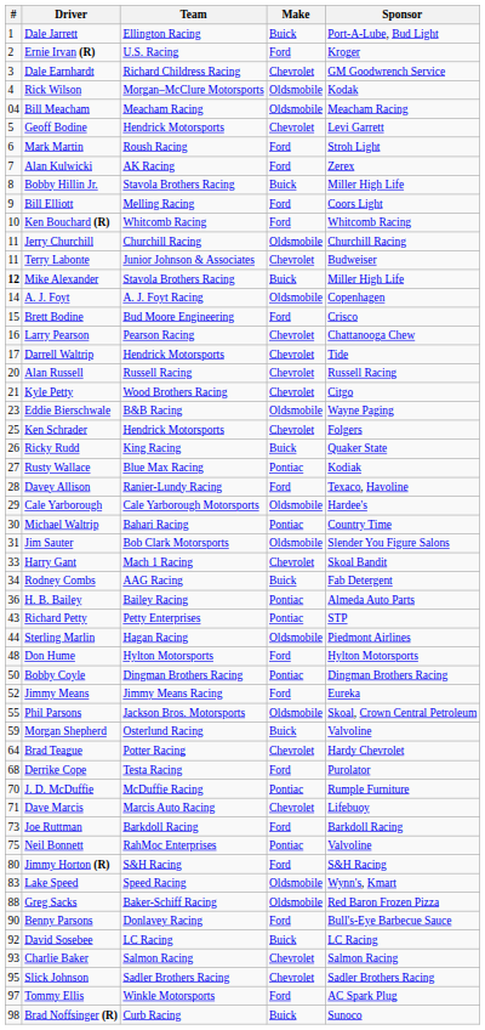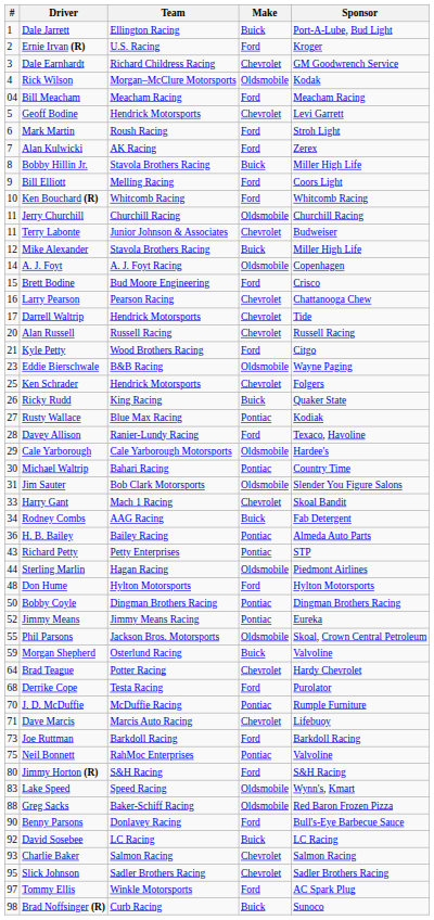Bill Meacham | Make: Oldsmobile -> Ford
Mike Alexander | #: bold -> normal
Kyle Petty | Make: Chevrolet -> Ford
Jimmy Means | Make: Ford -> Pontiac
